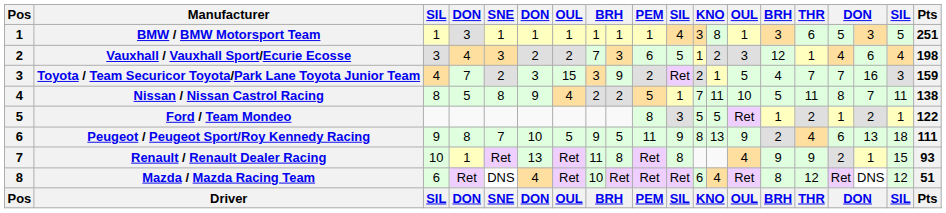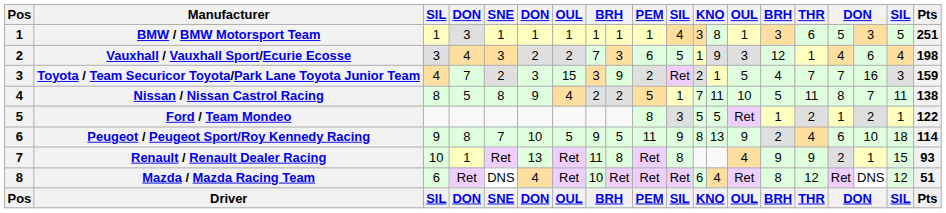Vauxhall / Vauxhall Sport/Ecurie Ecosse | column 13: 2 -> 9
Peugeot / Peugeot Sport/Roy Kennedy Racing | column 18: 13 -> 10
Peugeot / Peugeot Sport/Roy Kennedy Racing | Pts: 111 -> 114
